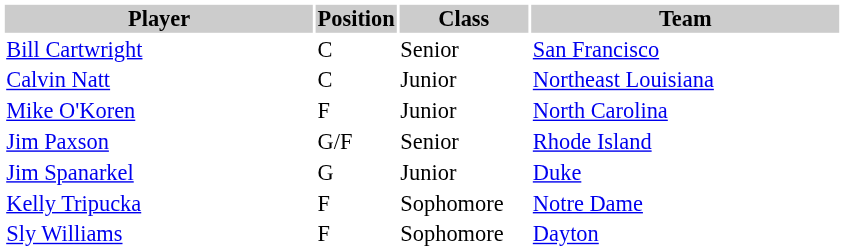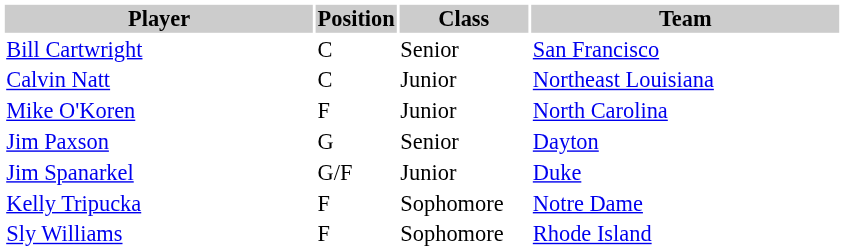Jim Paxson | Position: G/F -> G
Jim Paxson | Team: Rhode Island -> Dayton
Jim Spanarkel | Position: G -> G/F
Sly Williams | Team: Dayton -> Rhode Island
